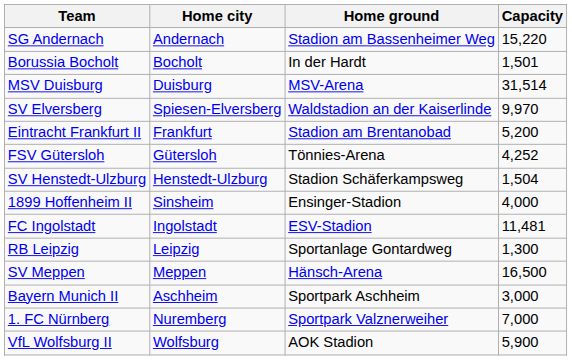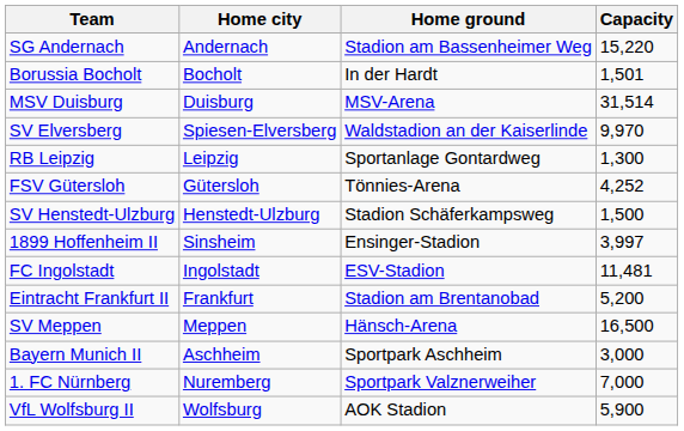rows swapped: Eintracht Frankfurt II <-> RB Leipzig
SV Henstedt-Ulzburg | Capacity: 1,504 -> 1,500
1899 Hoffenheim II | Capacity: 4,000 -> 3,997
